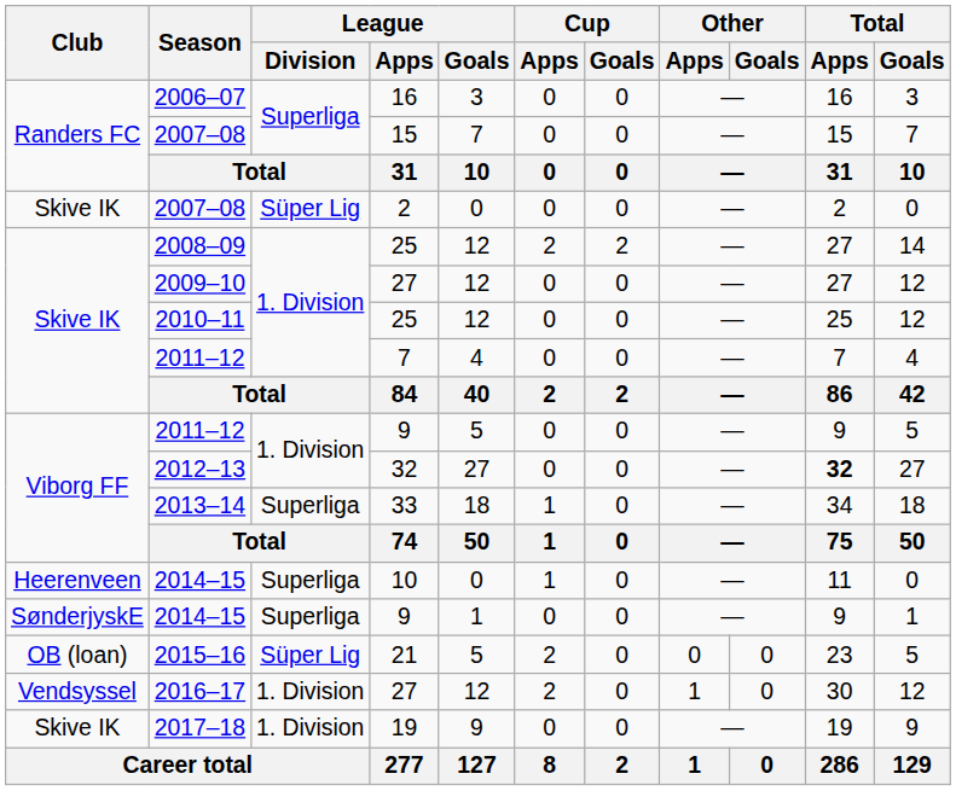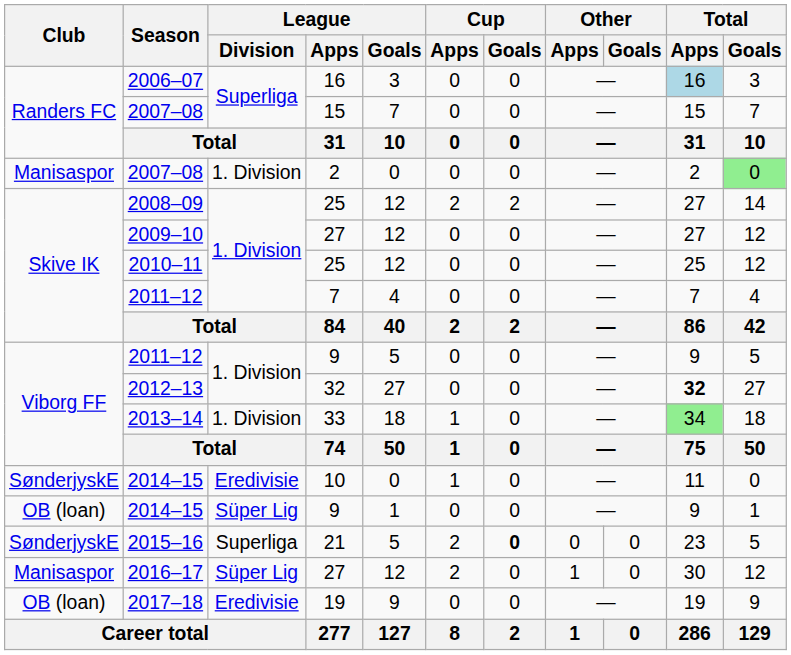2006–07 | Total / Apps: no background -> lightblue background
2007–08 / 2 | Club: Skive IK -> Manisaspor
2007–08 / 2 | League / Division: Süper Lig -> 1. Division
2007–08 / 2 | Total / Goals: no background -> lightgreen background
2013–14 | League / Division: Superliga -> 1. Division
2013–14 | Total / Apps: no background -> lightgreen background
2014–15 / 10 | Club: Heerenveen -> SønderjyskE
2014–15 / 10 | League / Division: Superliga -> Eredivisie
2014–15 / 9 | Club: SønderjyskE -> OB (loan)
2014–15 / 9 | League / Division: Superliga -> Süper Lig
2015–16 | Club: OB (loan) -> SønderjyskE
2015–16 | League / Division: Süper Lig -> Superliga
2015–16 | Cup / Goals: normal -> bold
2016–17 | Club: Vendsyssel -> Manisaspor
2016–17 | League / Division: 1. Division -> Süper Lig
2017–18 | Club: Skive IK -> OB (loan)
2017–18 | League / Division: 1. Division -> Eredivisie
